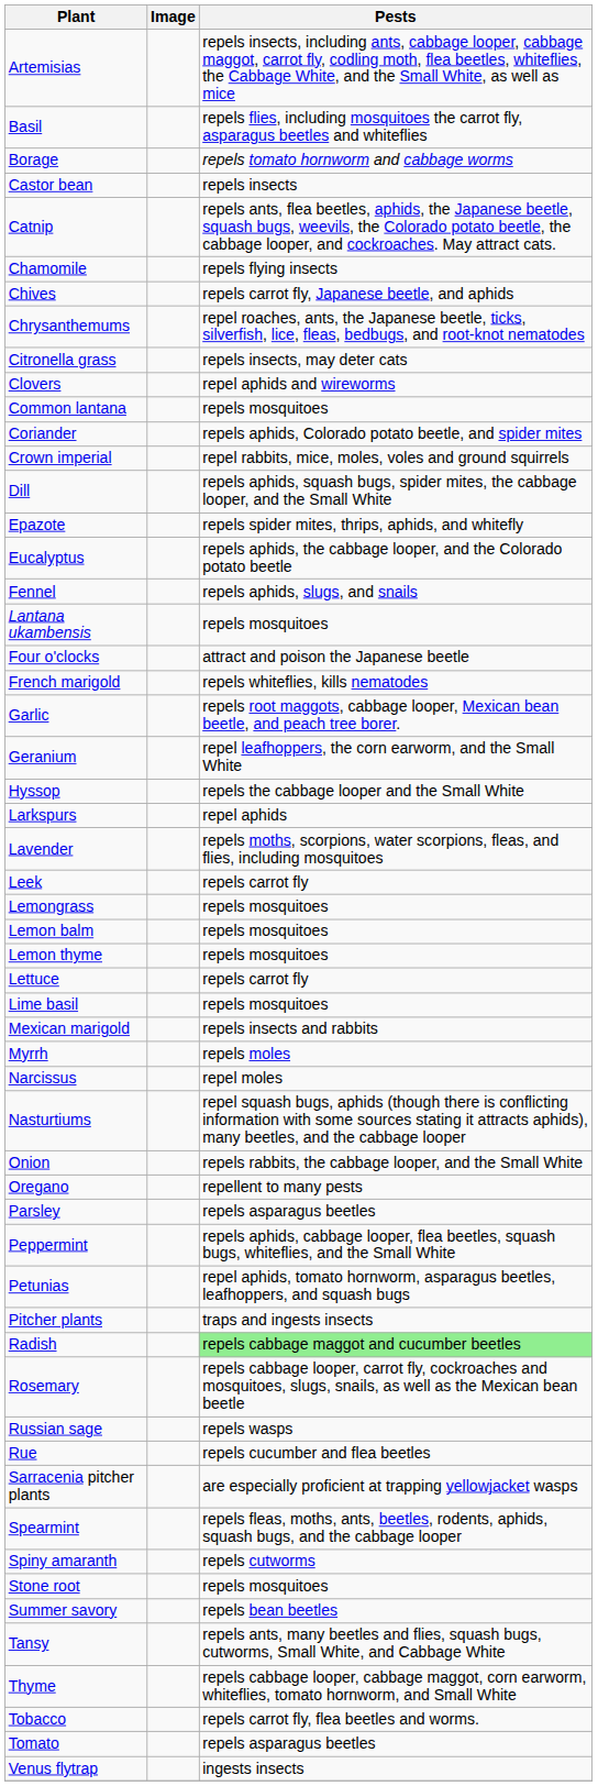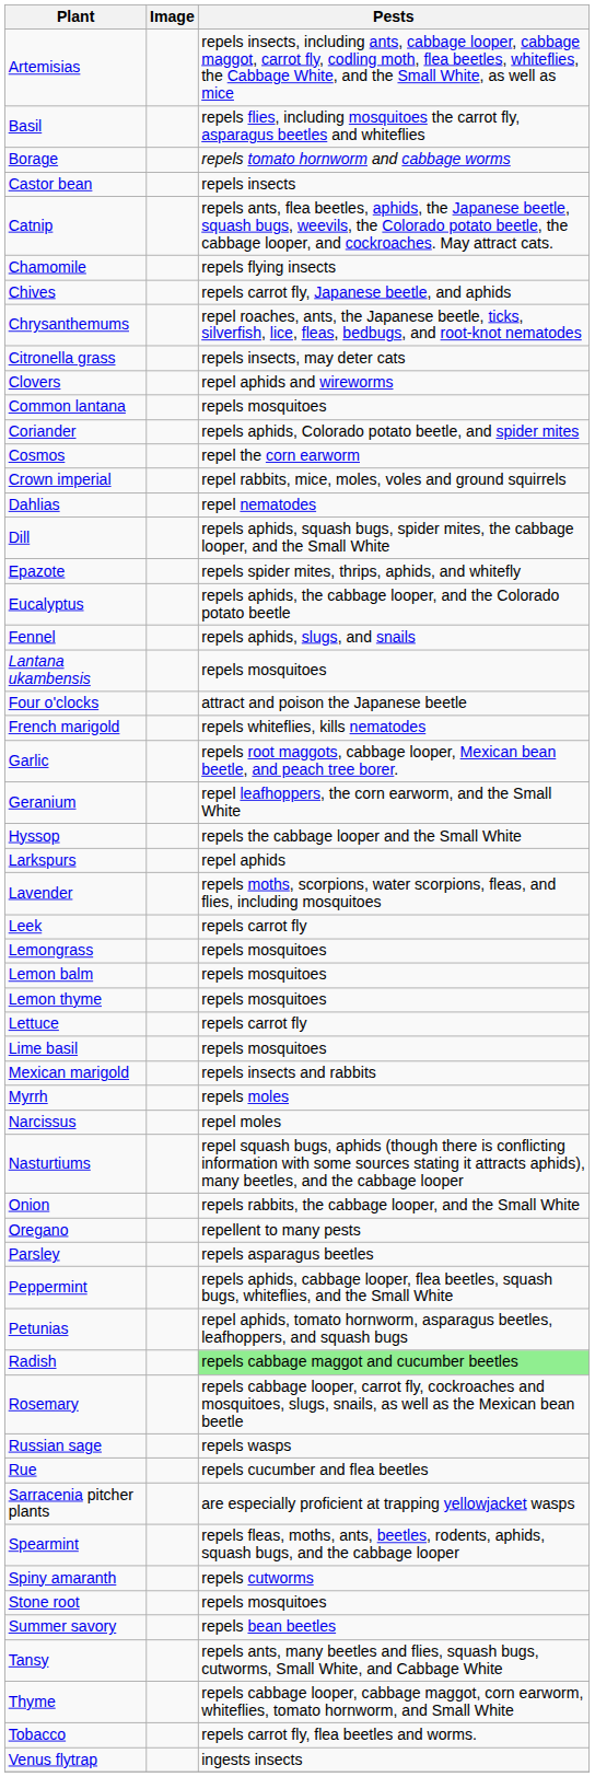+ row: Cosmos | repel the corn earworm
+ row: Dahlias | repel nematodes
- row: Pitcher plants | traps and ingests insects
- row: Tomato | repels asparagus beetles
